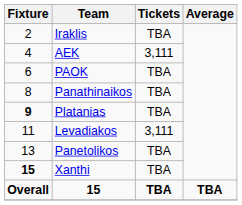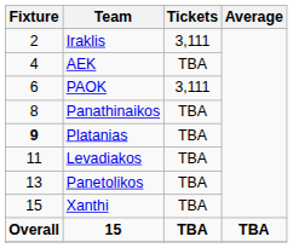Iraklis | Tickets: TBA -> 3,111
AEK | Tickets: 3,111 -> TBA
PAOK | Tickets: TBA -> 3,111
Levadiakos | Tickets: 3,111 -> TBA
Xanthi | Fixture: bold -> normal
